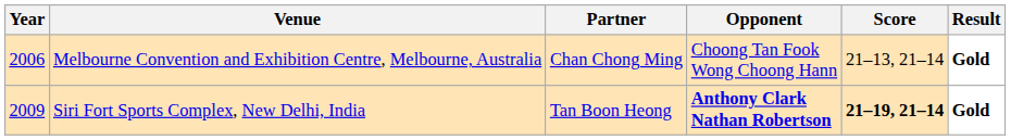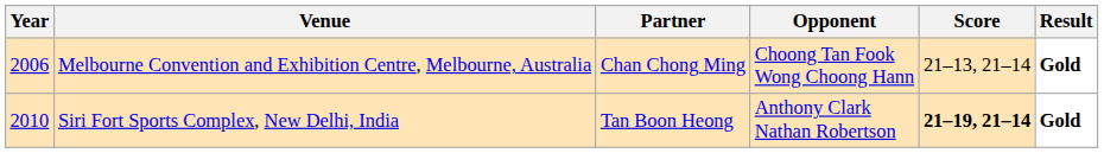Siri Fort Sports Complex, New Delhi, India | Year: 2009 -> 2010
Siri Fort Sports Complex, New Delhi, India | Opponent: bold -> normal
